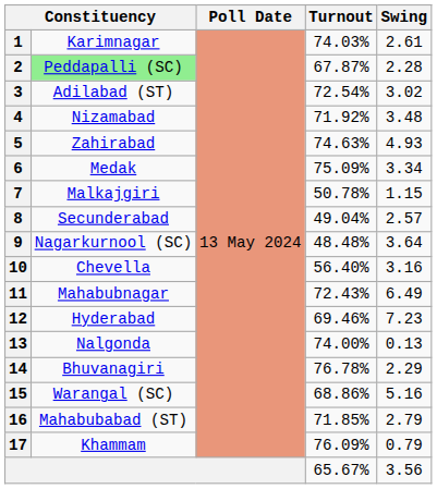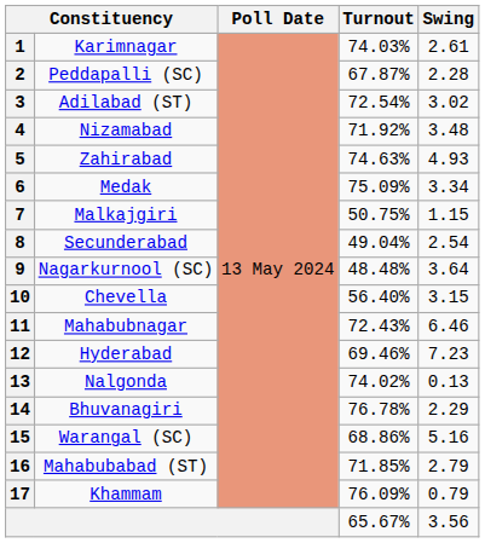2 | column 2: lightgreen background -> no background
7 | Turnout: 50.78% -> 50.75%
8 | Swing: 2.57 -> 2.54
10 | Swing: 3.16 -> 3.15
11 | Swing: 6.49 -> 6.46
13 | Turnout: 74.00% -> 74.02%
